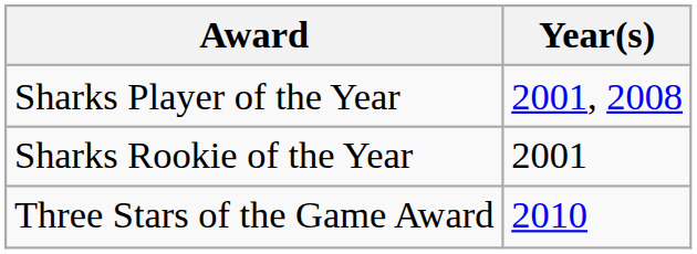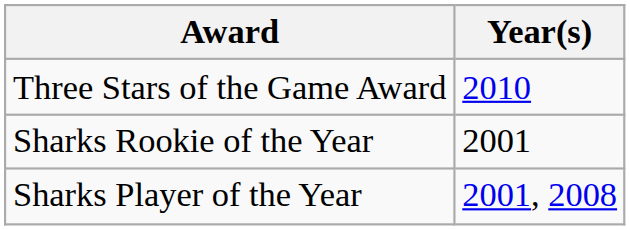rows swapped: Sharks Player of the Year <-> Three Stars of the Game Award
